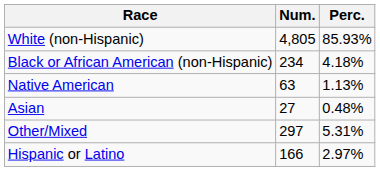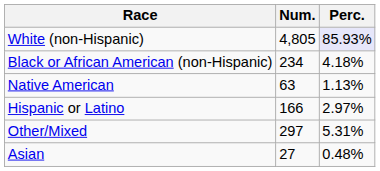White (non-Hispanic) | Perc.: no background -> lavender background
rows swapped: Asian <-> Hispanic or Latino
